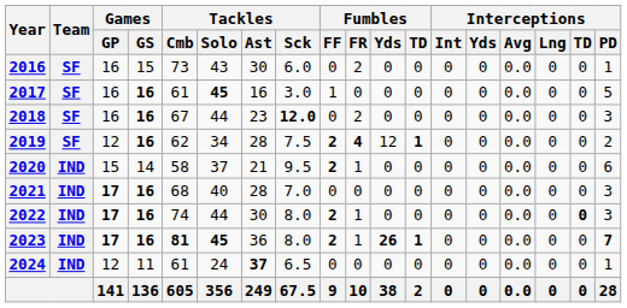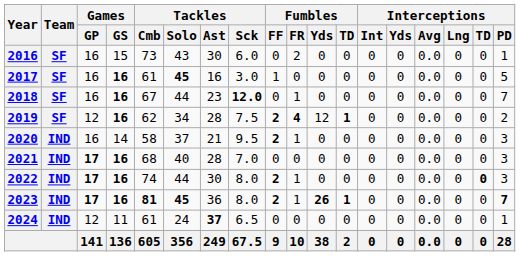2018 | Fumbles / FR: 2 -> 1
2018 | Interceptions / PD: 3 -> 7
2020 | Games / GP: 15 -> 16
2020 | Interceptions / PD: 6 -> 3
